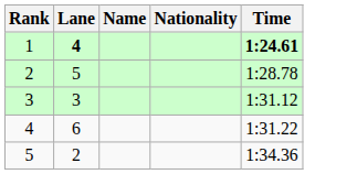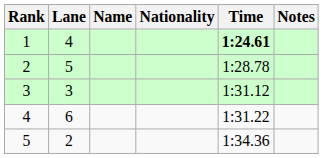+ column: Notes
1 | Lane: bold -> normal
